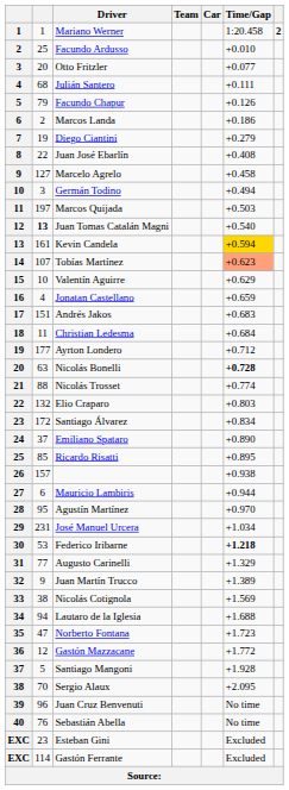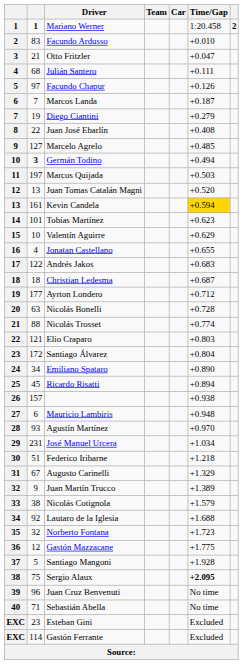Mariano Werner | column 2: normal -> bold
Facundo Ardusso | column 2: 25 -> 83
Otto Fritzler | column 2: 20 -> 21
Otto Fritzler | Time/Gap: +0.077 -> +0.047
Facundo Chapur | column 2: 79 -> 97
Marcos Landa | column 2: 2 -> 7
Marcos Landa | Time/Gap: +0.186 -> +0.187
Marcelo Agrelo | Time/Gap: +0.458 -> +0.485
Germán Todino | column 2: normal -> bold
Juan Tomas Catalán Magni | column 2: bold -> normal
Juan Tomas Catalán Magni | Time/Gap: +0.540 -> +0.520
Tobías Martínez | column 2: 107 -> 101
Tobías Martínez | Time/Gap: lightsalmon background -> no background
Jonatan Castellano | Time/Gap: +0.659 -> +0.655
Andrés Jakos | column 2: 151 -> 122
Christian Ledesma | column 2: 11 -> 18
Christian Ledesma | Time/Gap: +0.684 -> +0.687
Nicolás Bonelli | Time/Gap: bold -> normal
Elio Craparo | column 2: 132 -> 121
Santiago Álvarez | Time/Gap: +0.834 -> +0.804
Emiliano Spataro | column 2: 37 -> 34
Ricardo Risatti | column 2: 85 -> 45
Ricardo Risatti | Time/Gap: +0.895 -> +0.894
Mauricio Lambiris | Time/Gap: +0.944 -> +0.948
Agustín Martínez | column 2: 95 -> 93
Federico Iribarne | column 2: 53 -> 51
Federico Iribarne | Time/Gap: bold -> normal
Augusto Carinelli | column 2: 77 -> 67
Nicolás Cotignola | Time/Gap: +1.569 -> +1.579
Lautaro de la Iglesia | column 2: 94 -> 92
Norberto Fontana | column 2: 47 -> 32
Gastón Mazzacane | Time/Gap: +1.772 -> +1.775
Sergio Alaux | column 2: 70 -> 75
Sergio Alaux | Time/Gap: normal -> bold
Sebastián Abella | column 2: 76 -> 71
